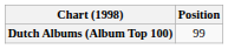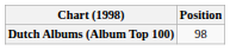Dutch Albums (Album Top 100) | Position: 99 -> 98
